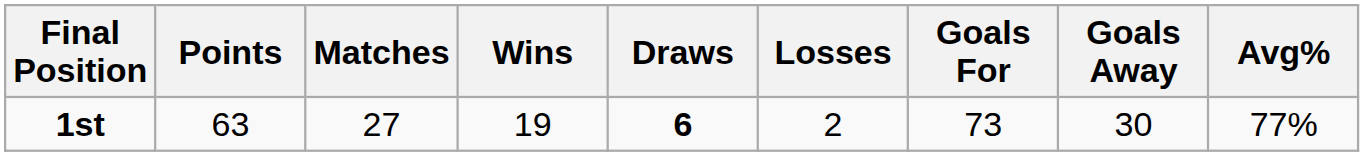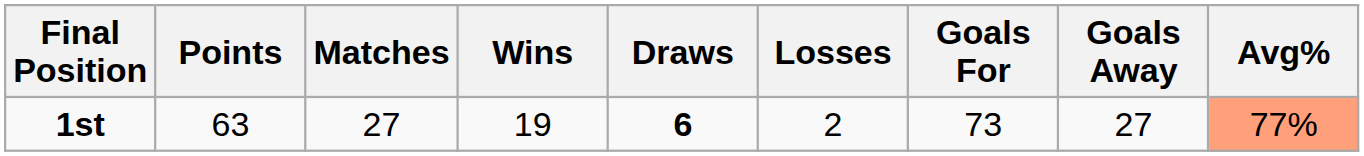1st | Goals Away: 30 -> 27
1st | Avg%: no background -> lightsalmon background
